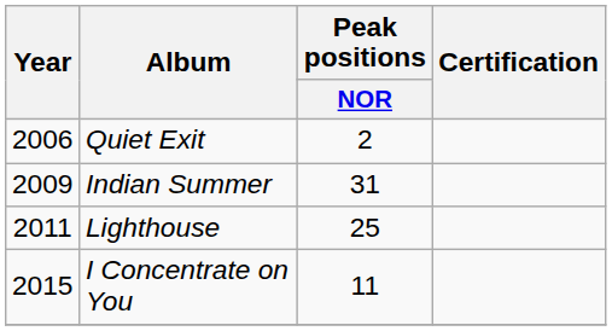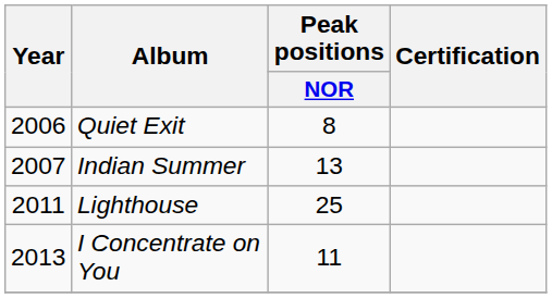Quiet Exit | Peak positions / NOR: 2 -> 8
Indian Summer | Year: 2009 -> 2007
Indian Summer | Peak positions / NOR: 31 -> 13
I Concentrate on You | Year: 2015 -> 2013
